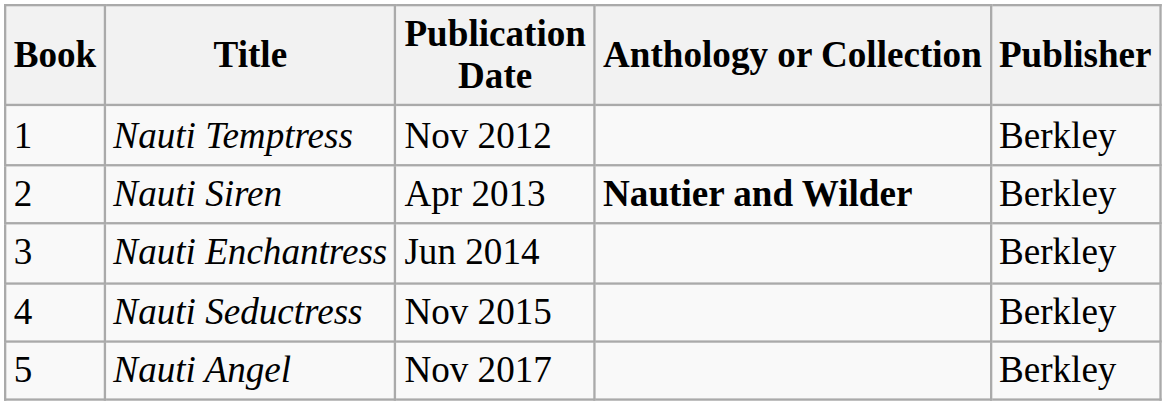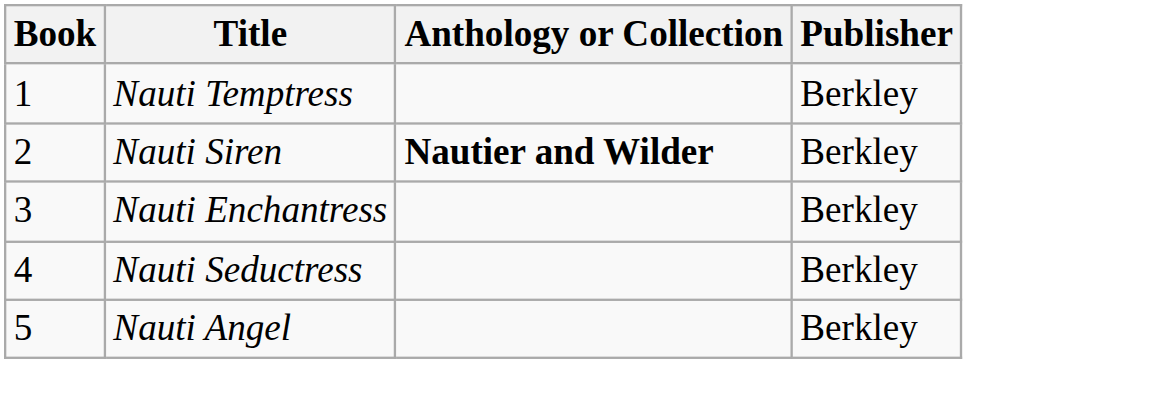- column: Publication Date | Nov 2012 | Apr 2013 | Jun 2014 | Nov 2015 | Nov 2017
